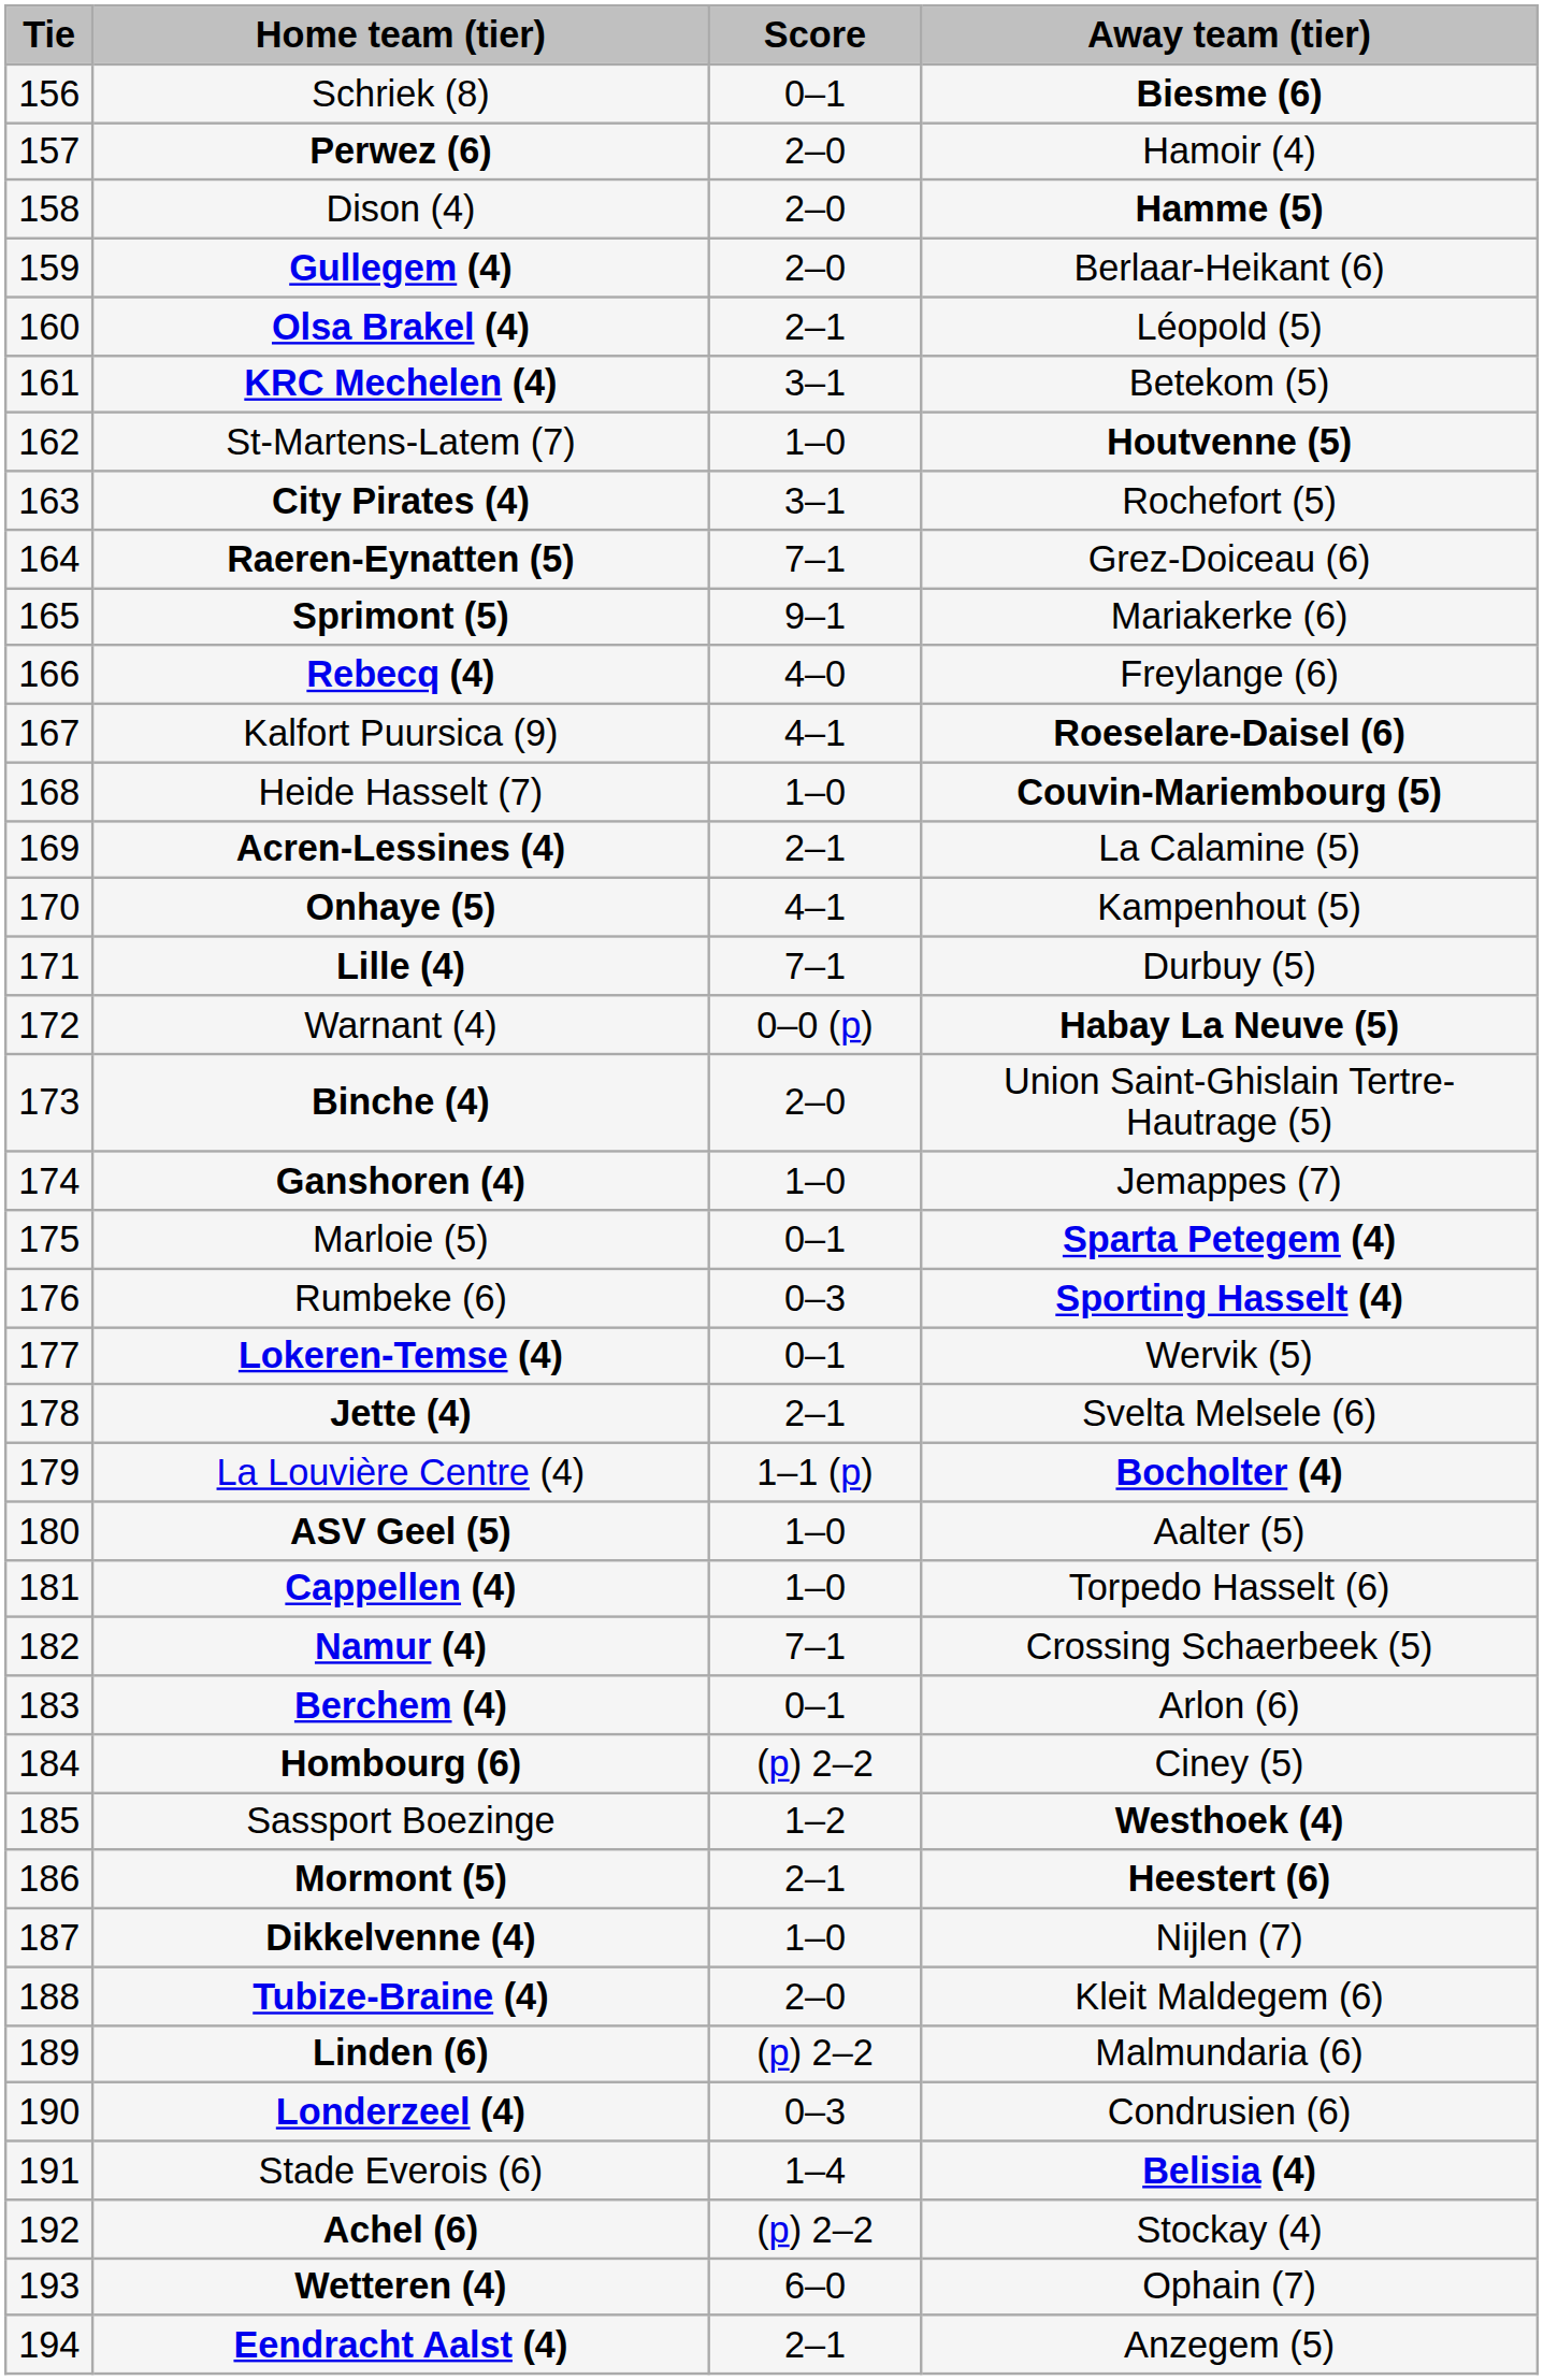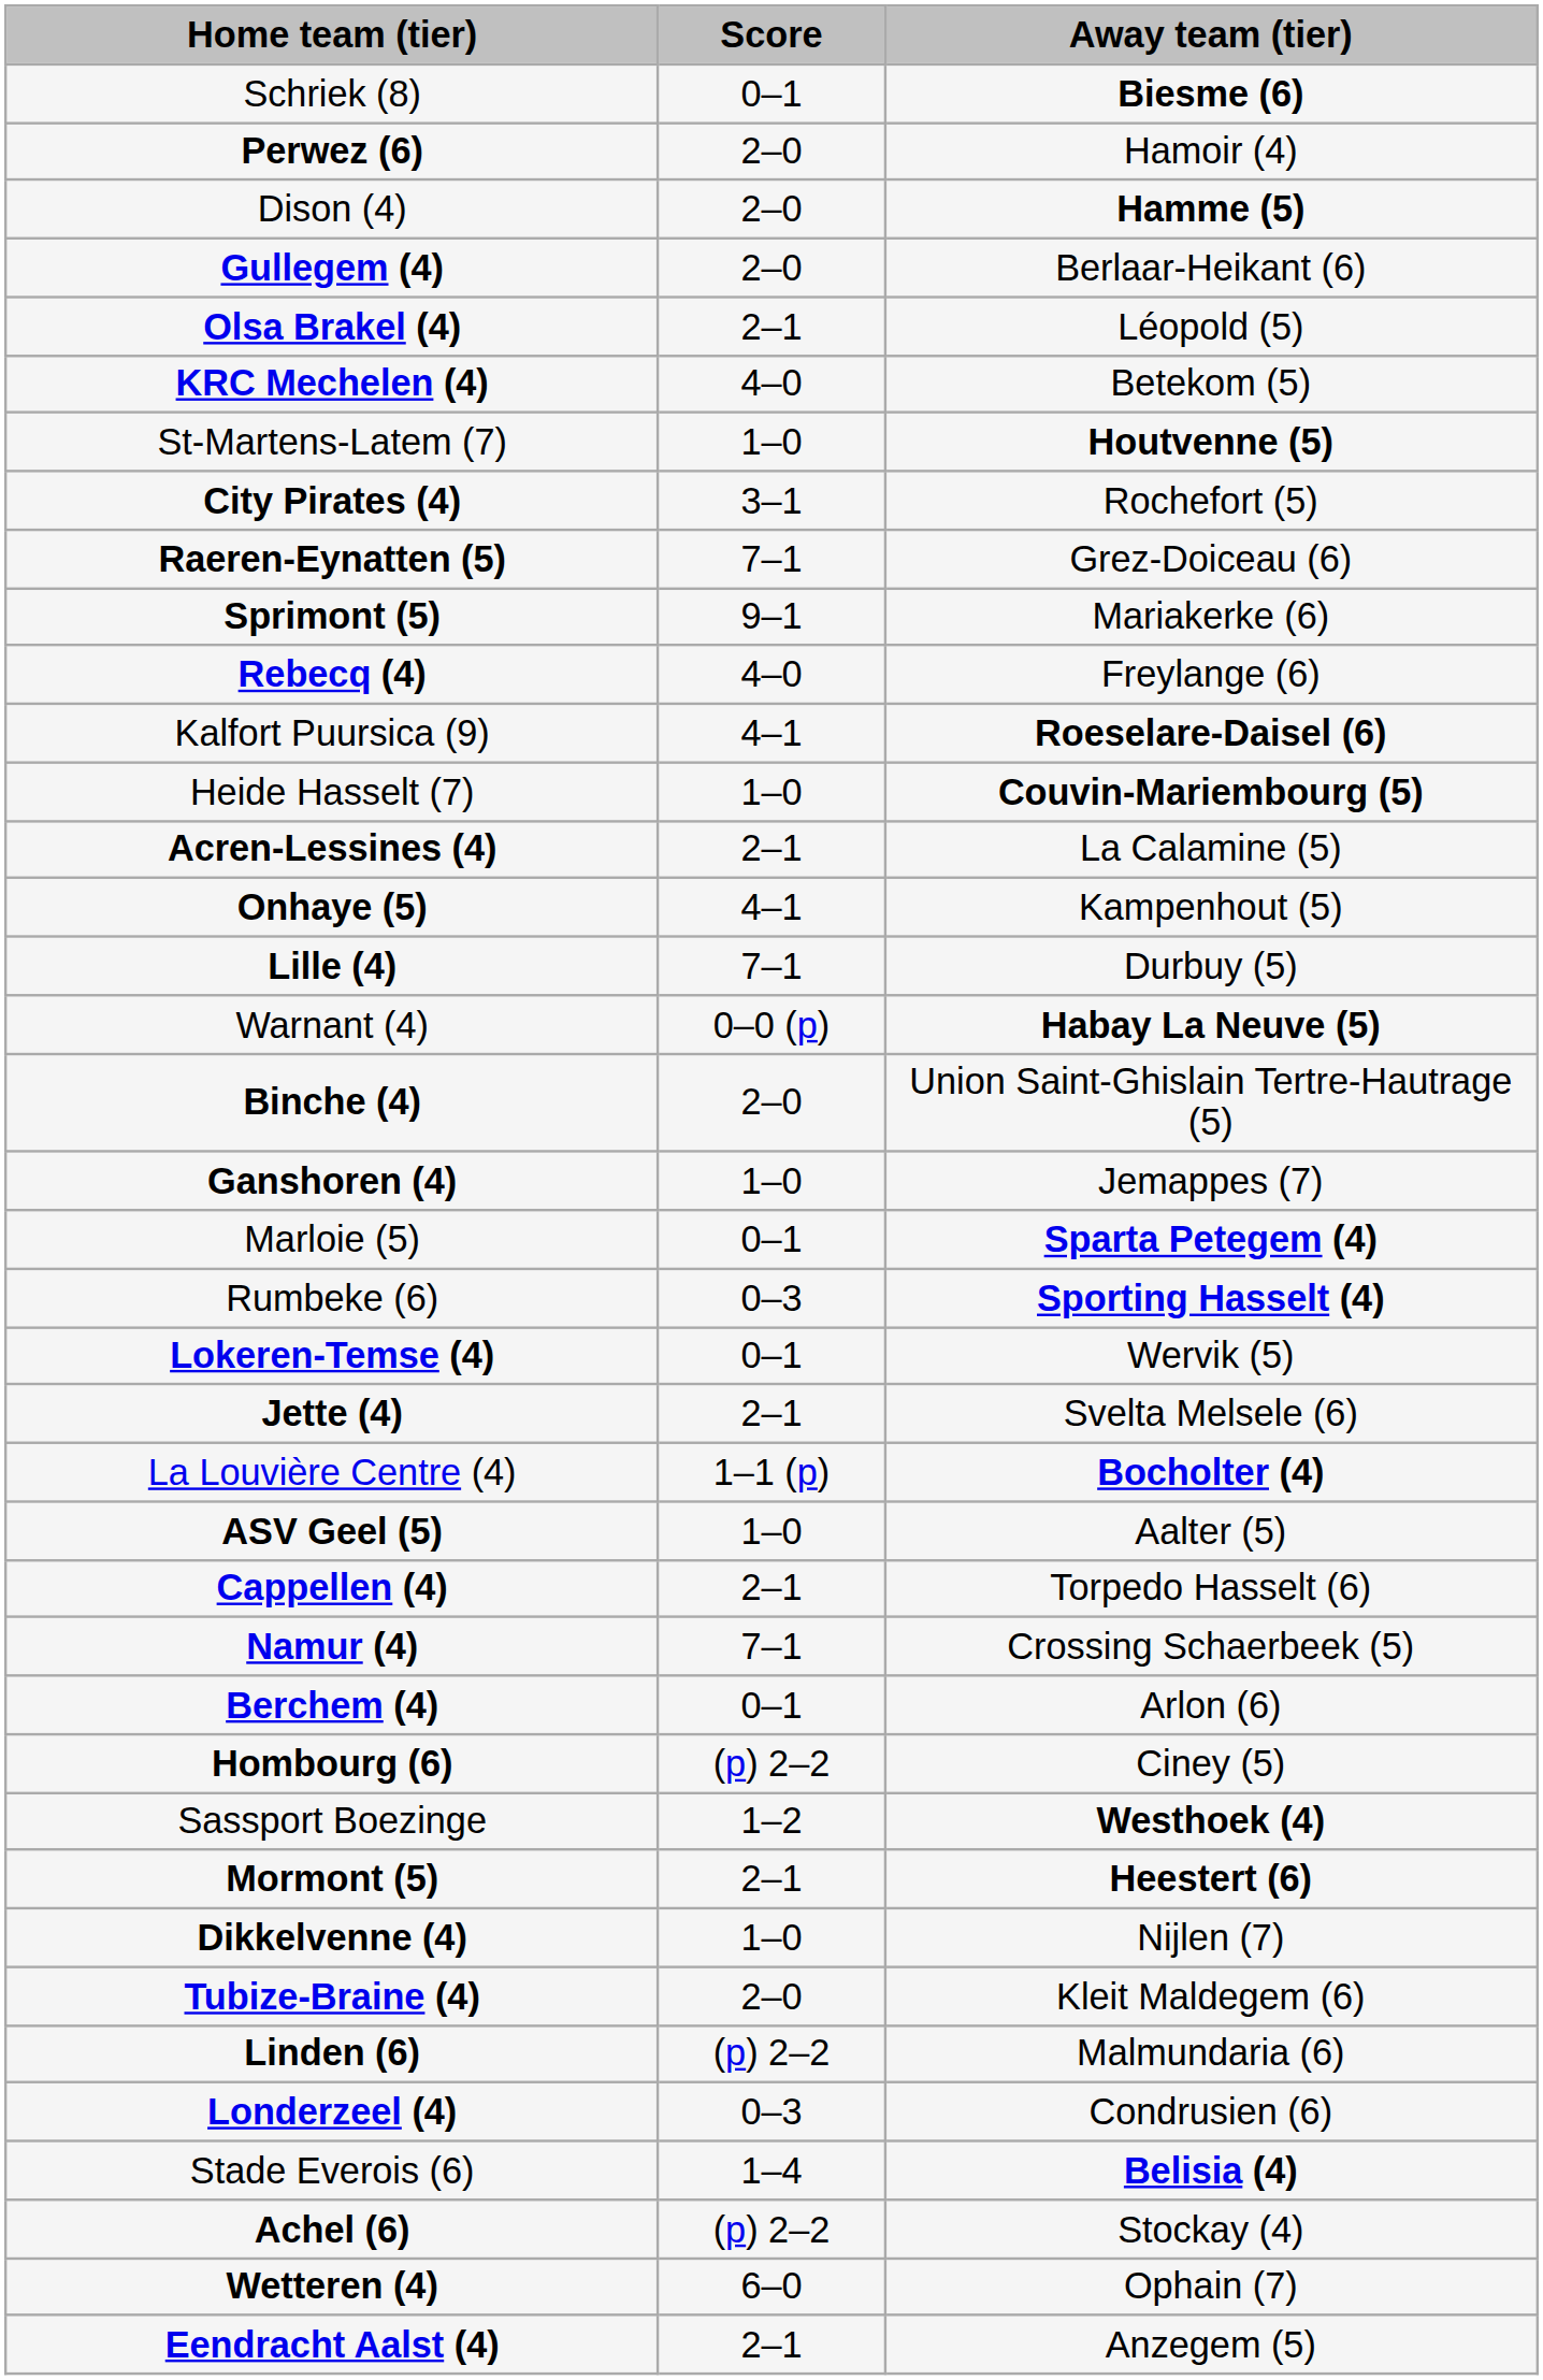- column: Tie | 156 | 157 | 158 | 159 | 160 | 161 | 162 | 163 | 164 | 165 | 166 | 167 | 168 | 169 | 170 | 171 | 172 | 173 | 174 | 175 | 176 | 177 | 178 | 179 | 180 | 181 | 182 | 183 | 184 | 185 | 186 | 187 | 188 | 189 | 190 | 191 | 192 | 193 | 194
KRC Mechelen (4) | Score: 3–1 -> 4–0
Cappellen (4) | Score: 1–0 -> 2–1
